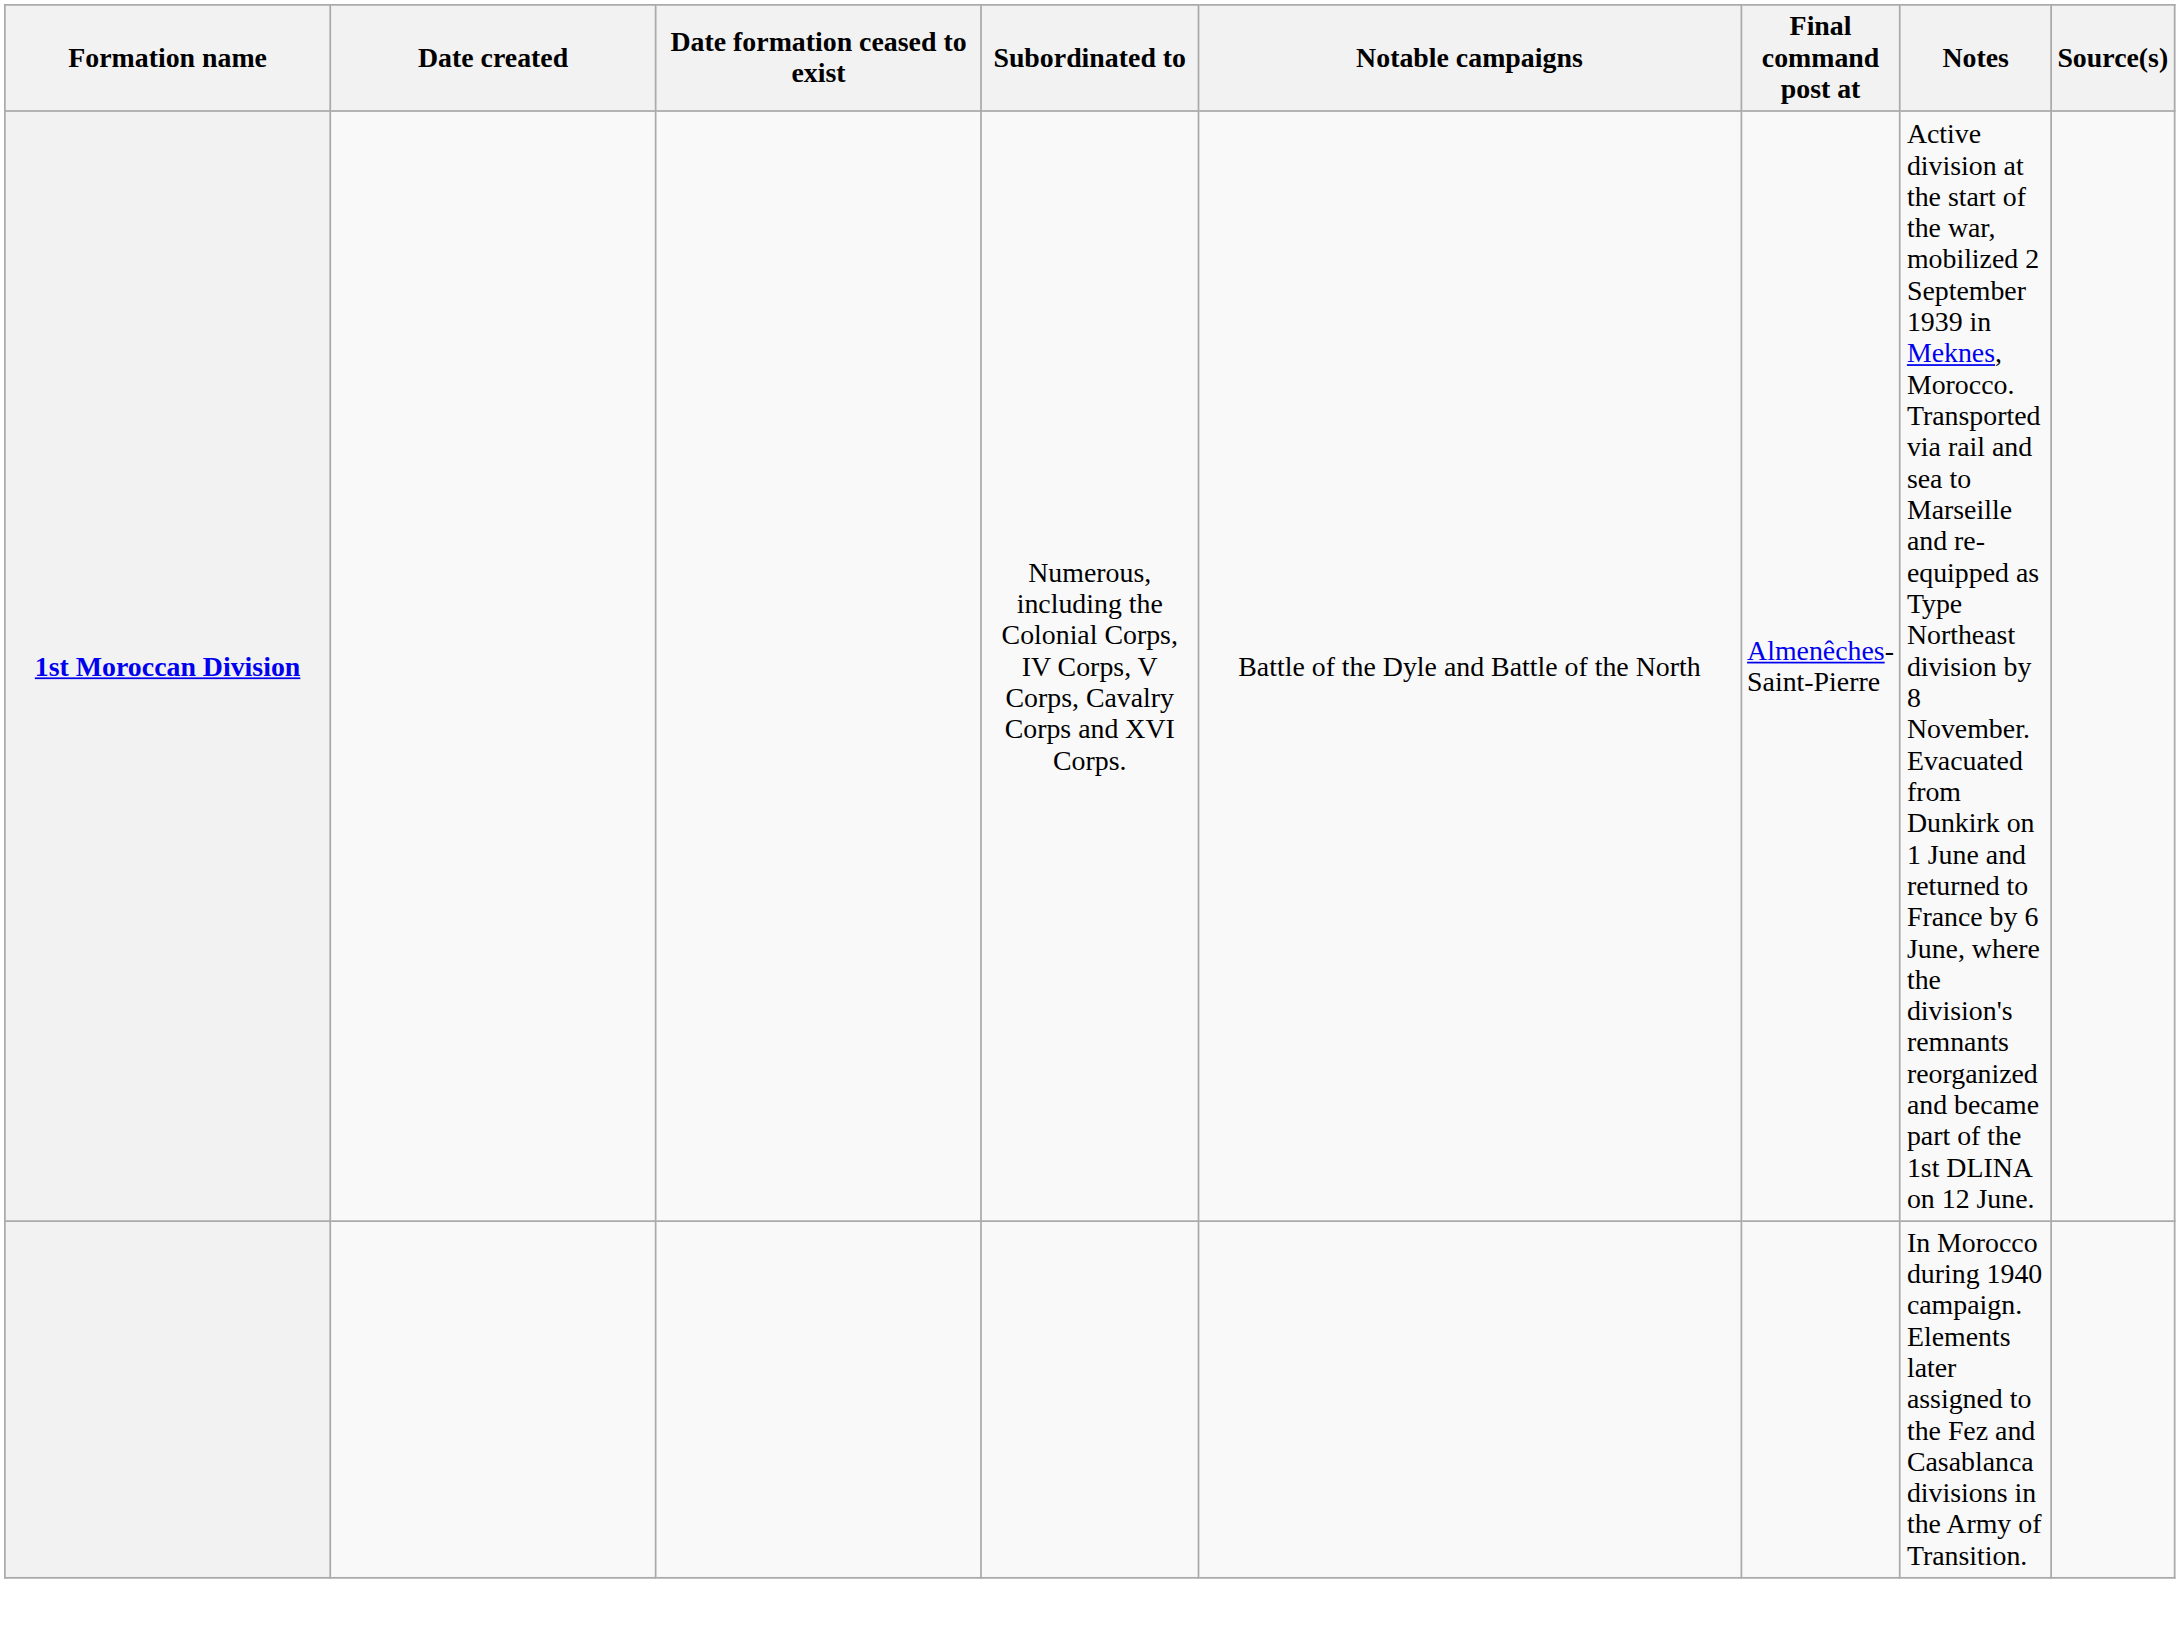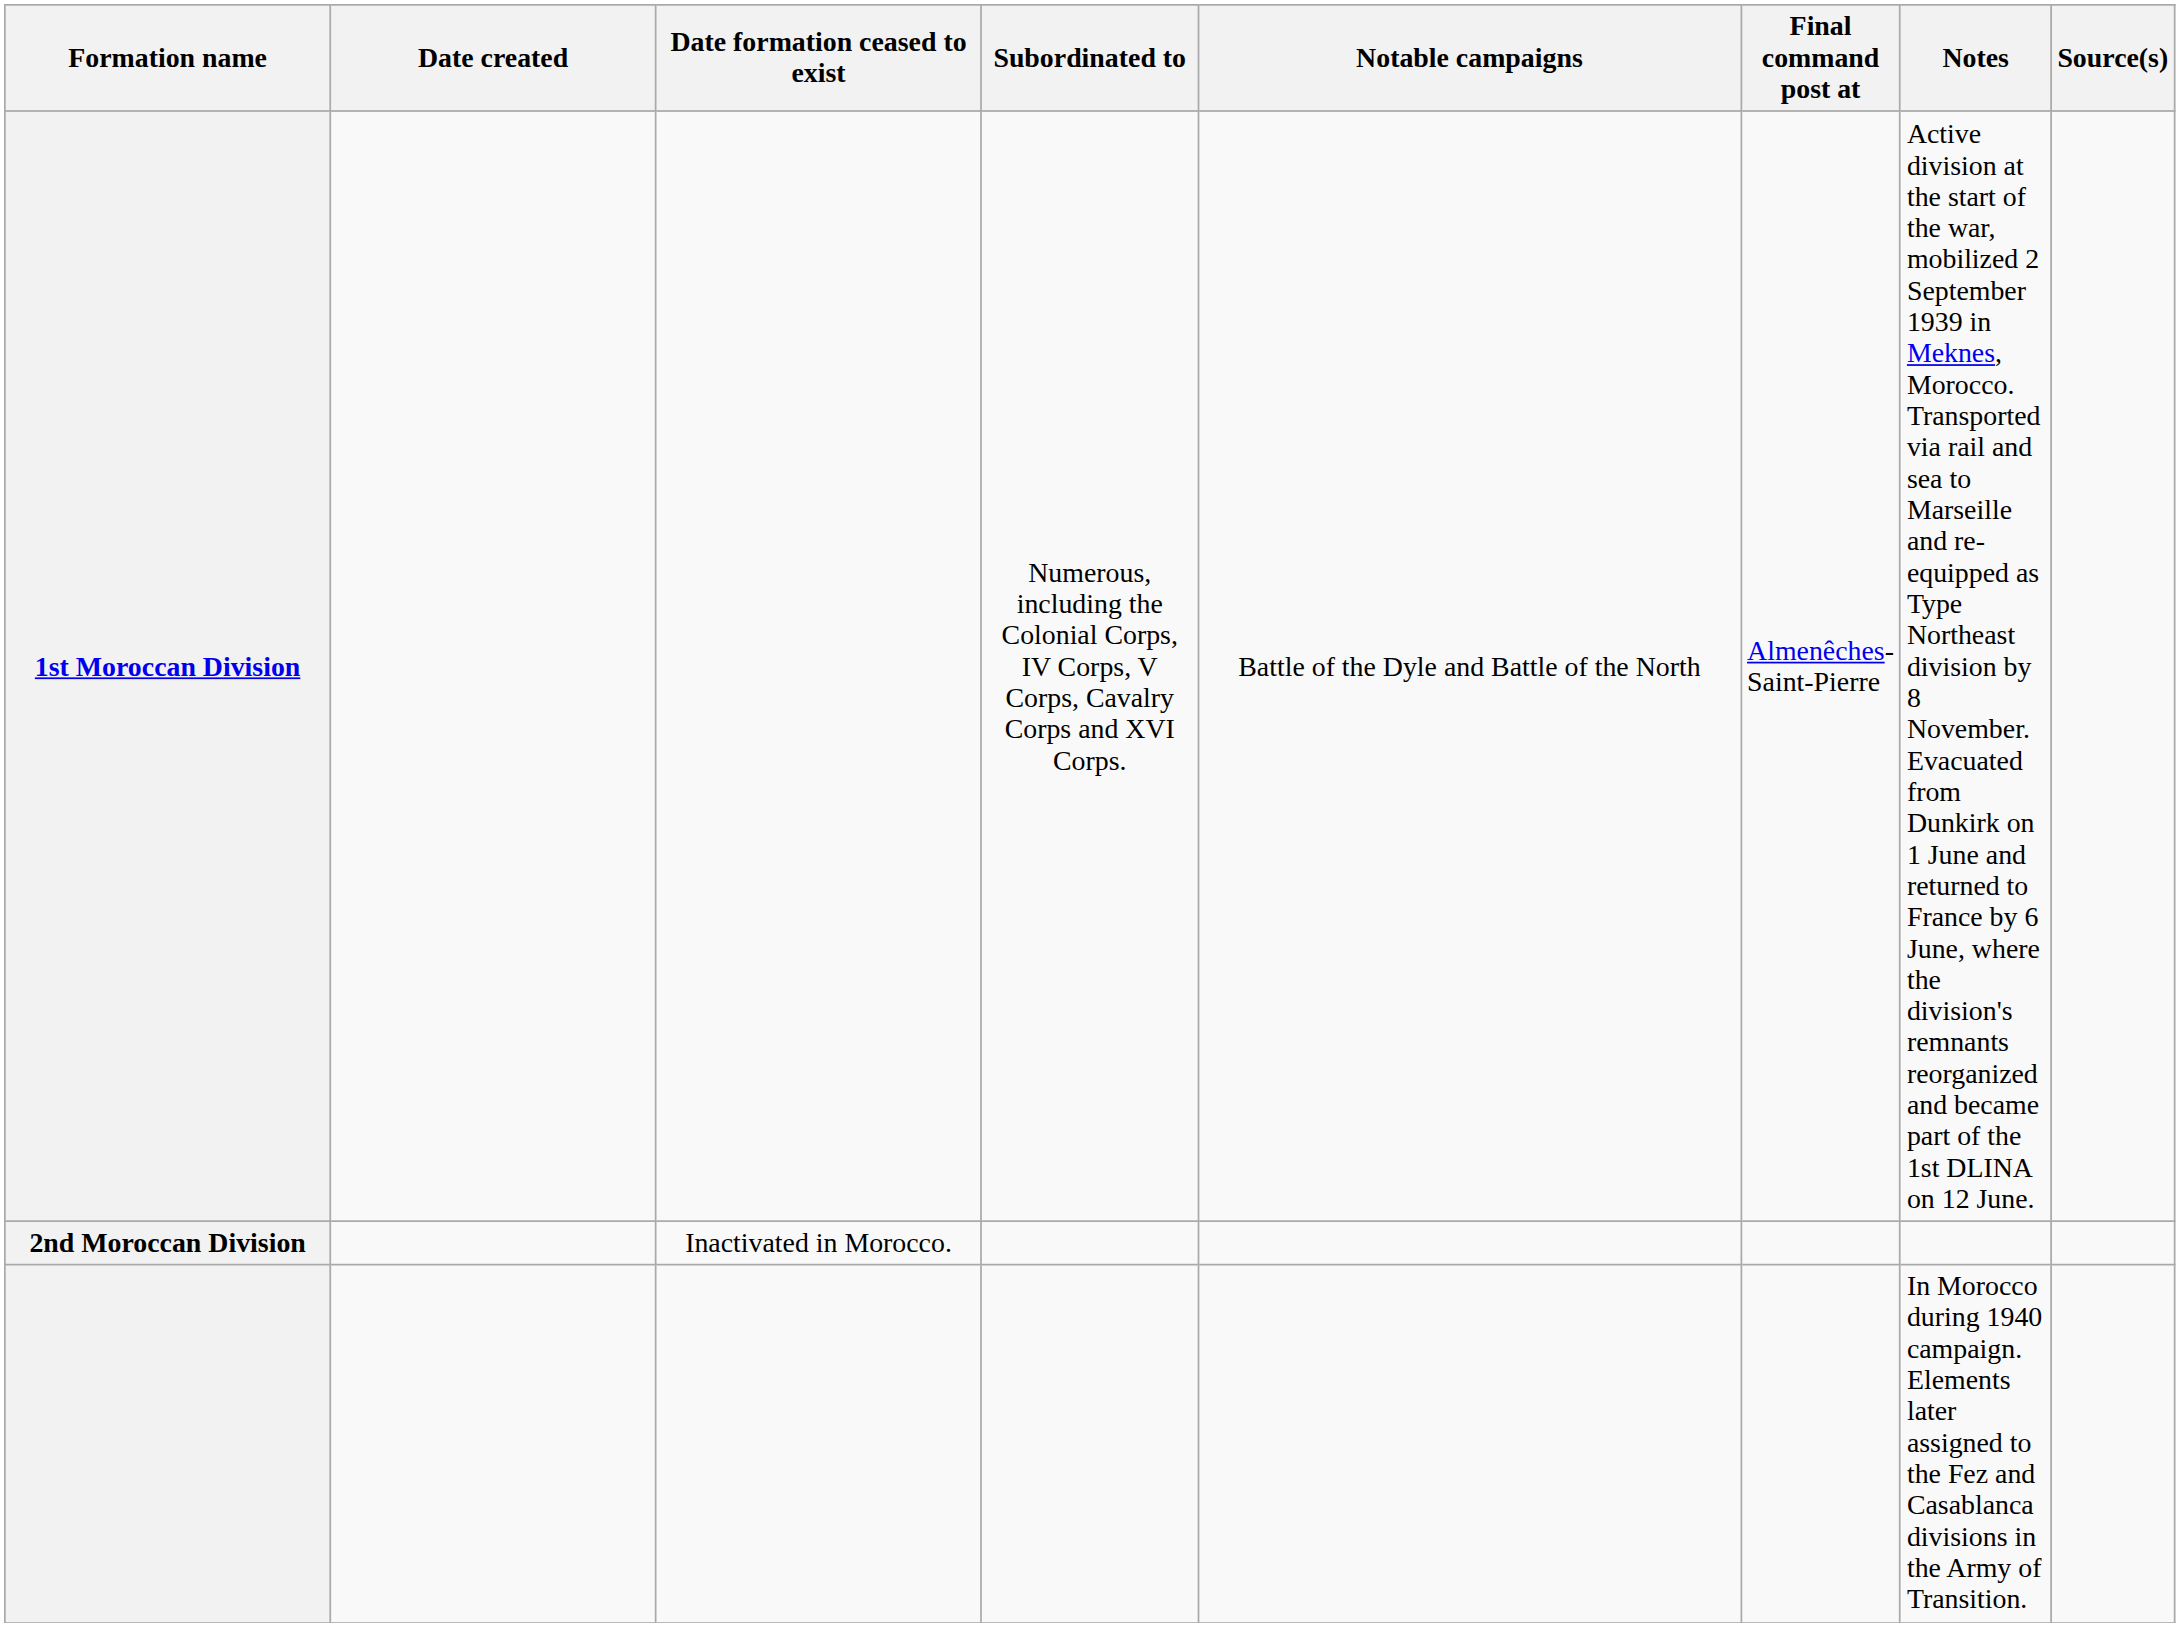+ row: 2nd Moroccan Division | Inactivated in Morocco.
